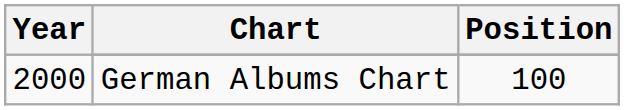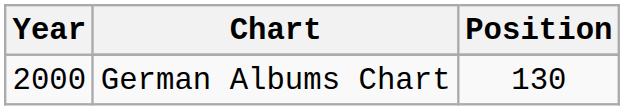German Albums Chart | Position: 100 -> 130
